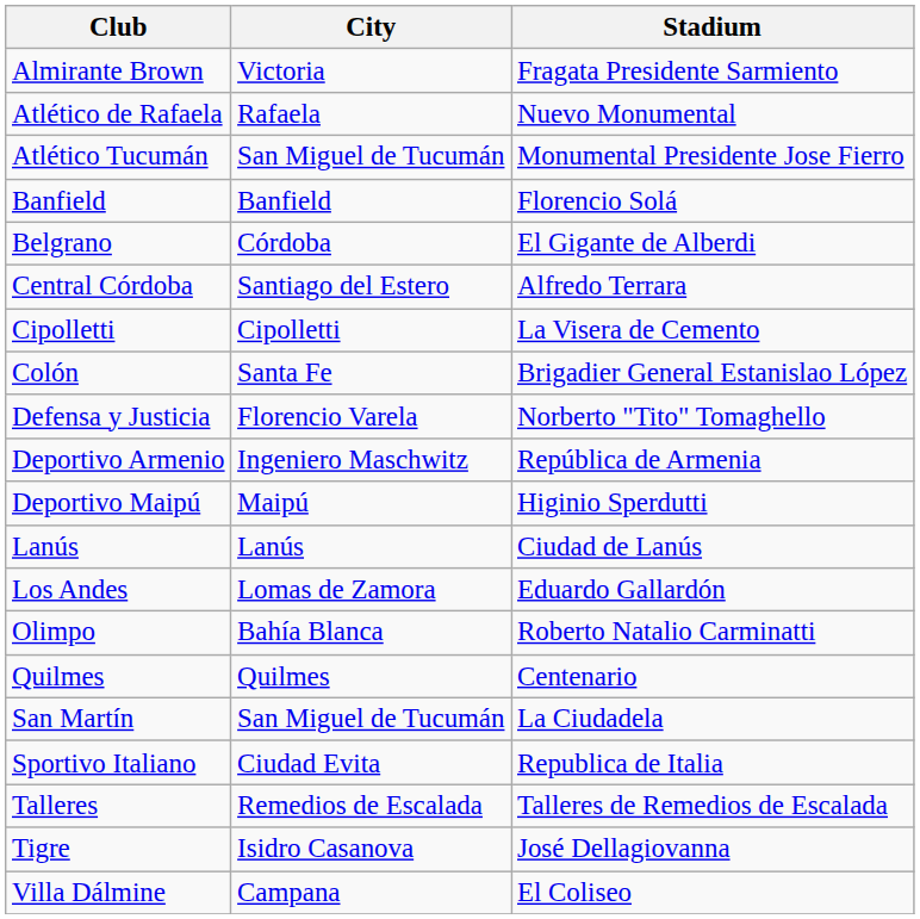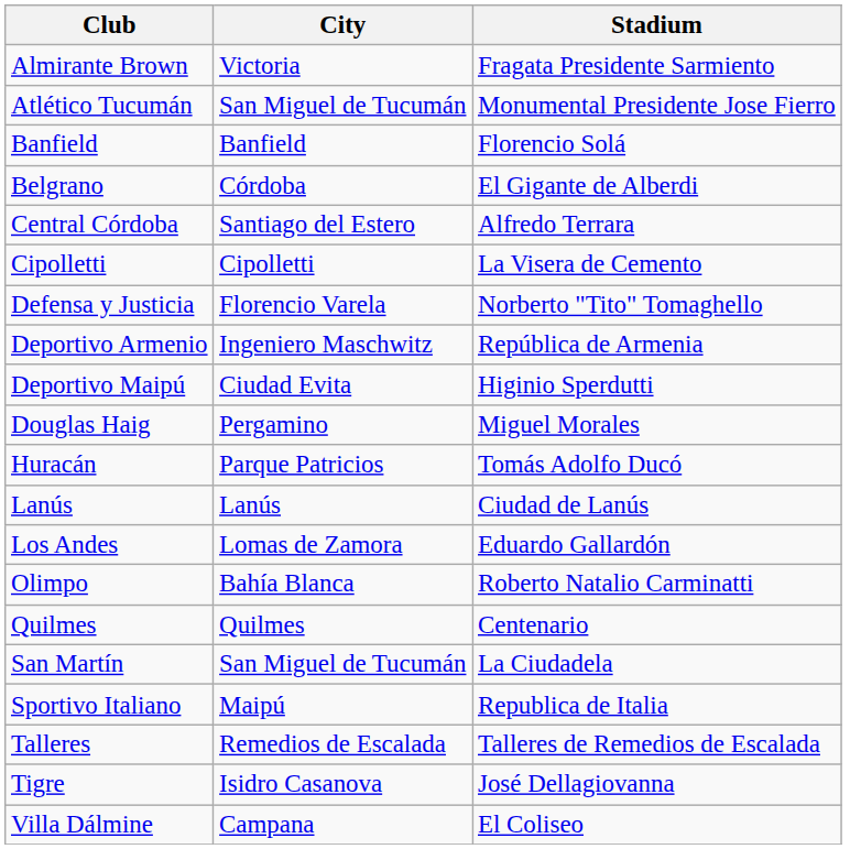- row: Atlético de Rafaela | Rafaela | Nuevo Monumental
- row: Colón | Santa Fe | Brigadier General Estanislao López
Deportivo Maipú | City: Maipú -> Ciudad Evita
+ row: Douglas Haig | Pergamino | Miguel Morales
+ row: Huracán | Parque Patricios | Tomás Adolfo Ducó
Sportivo Italiano | City: Ciudad Evita -> Maipú
